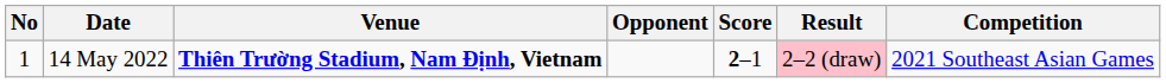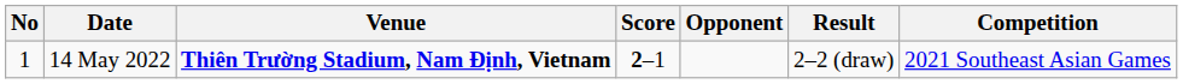columns swapped: Opponent <-> Score
14 May 2022 | Result: pink background -> no background
